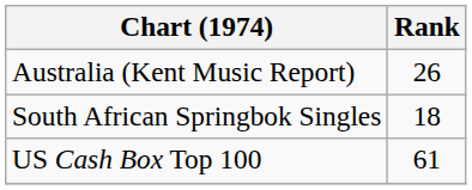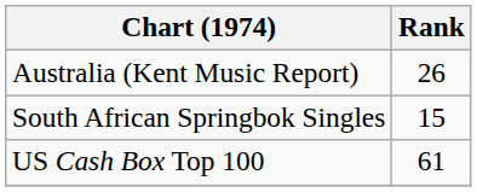South African Springbok Singles | Rank: 18 -> 15
